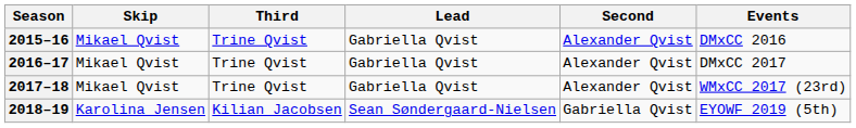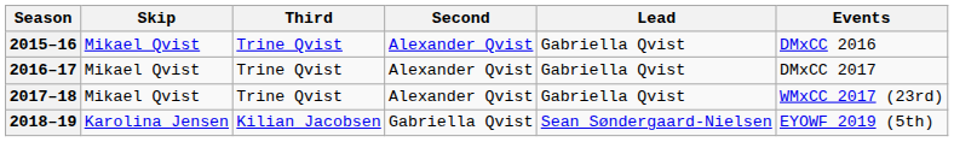columns swapped: Second <-> Lead
